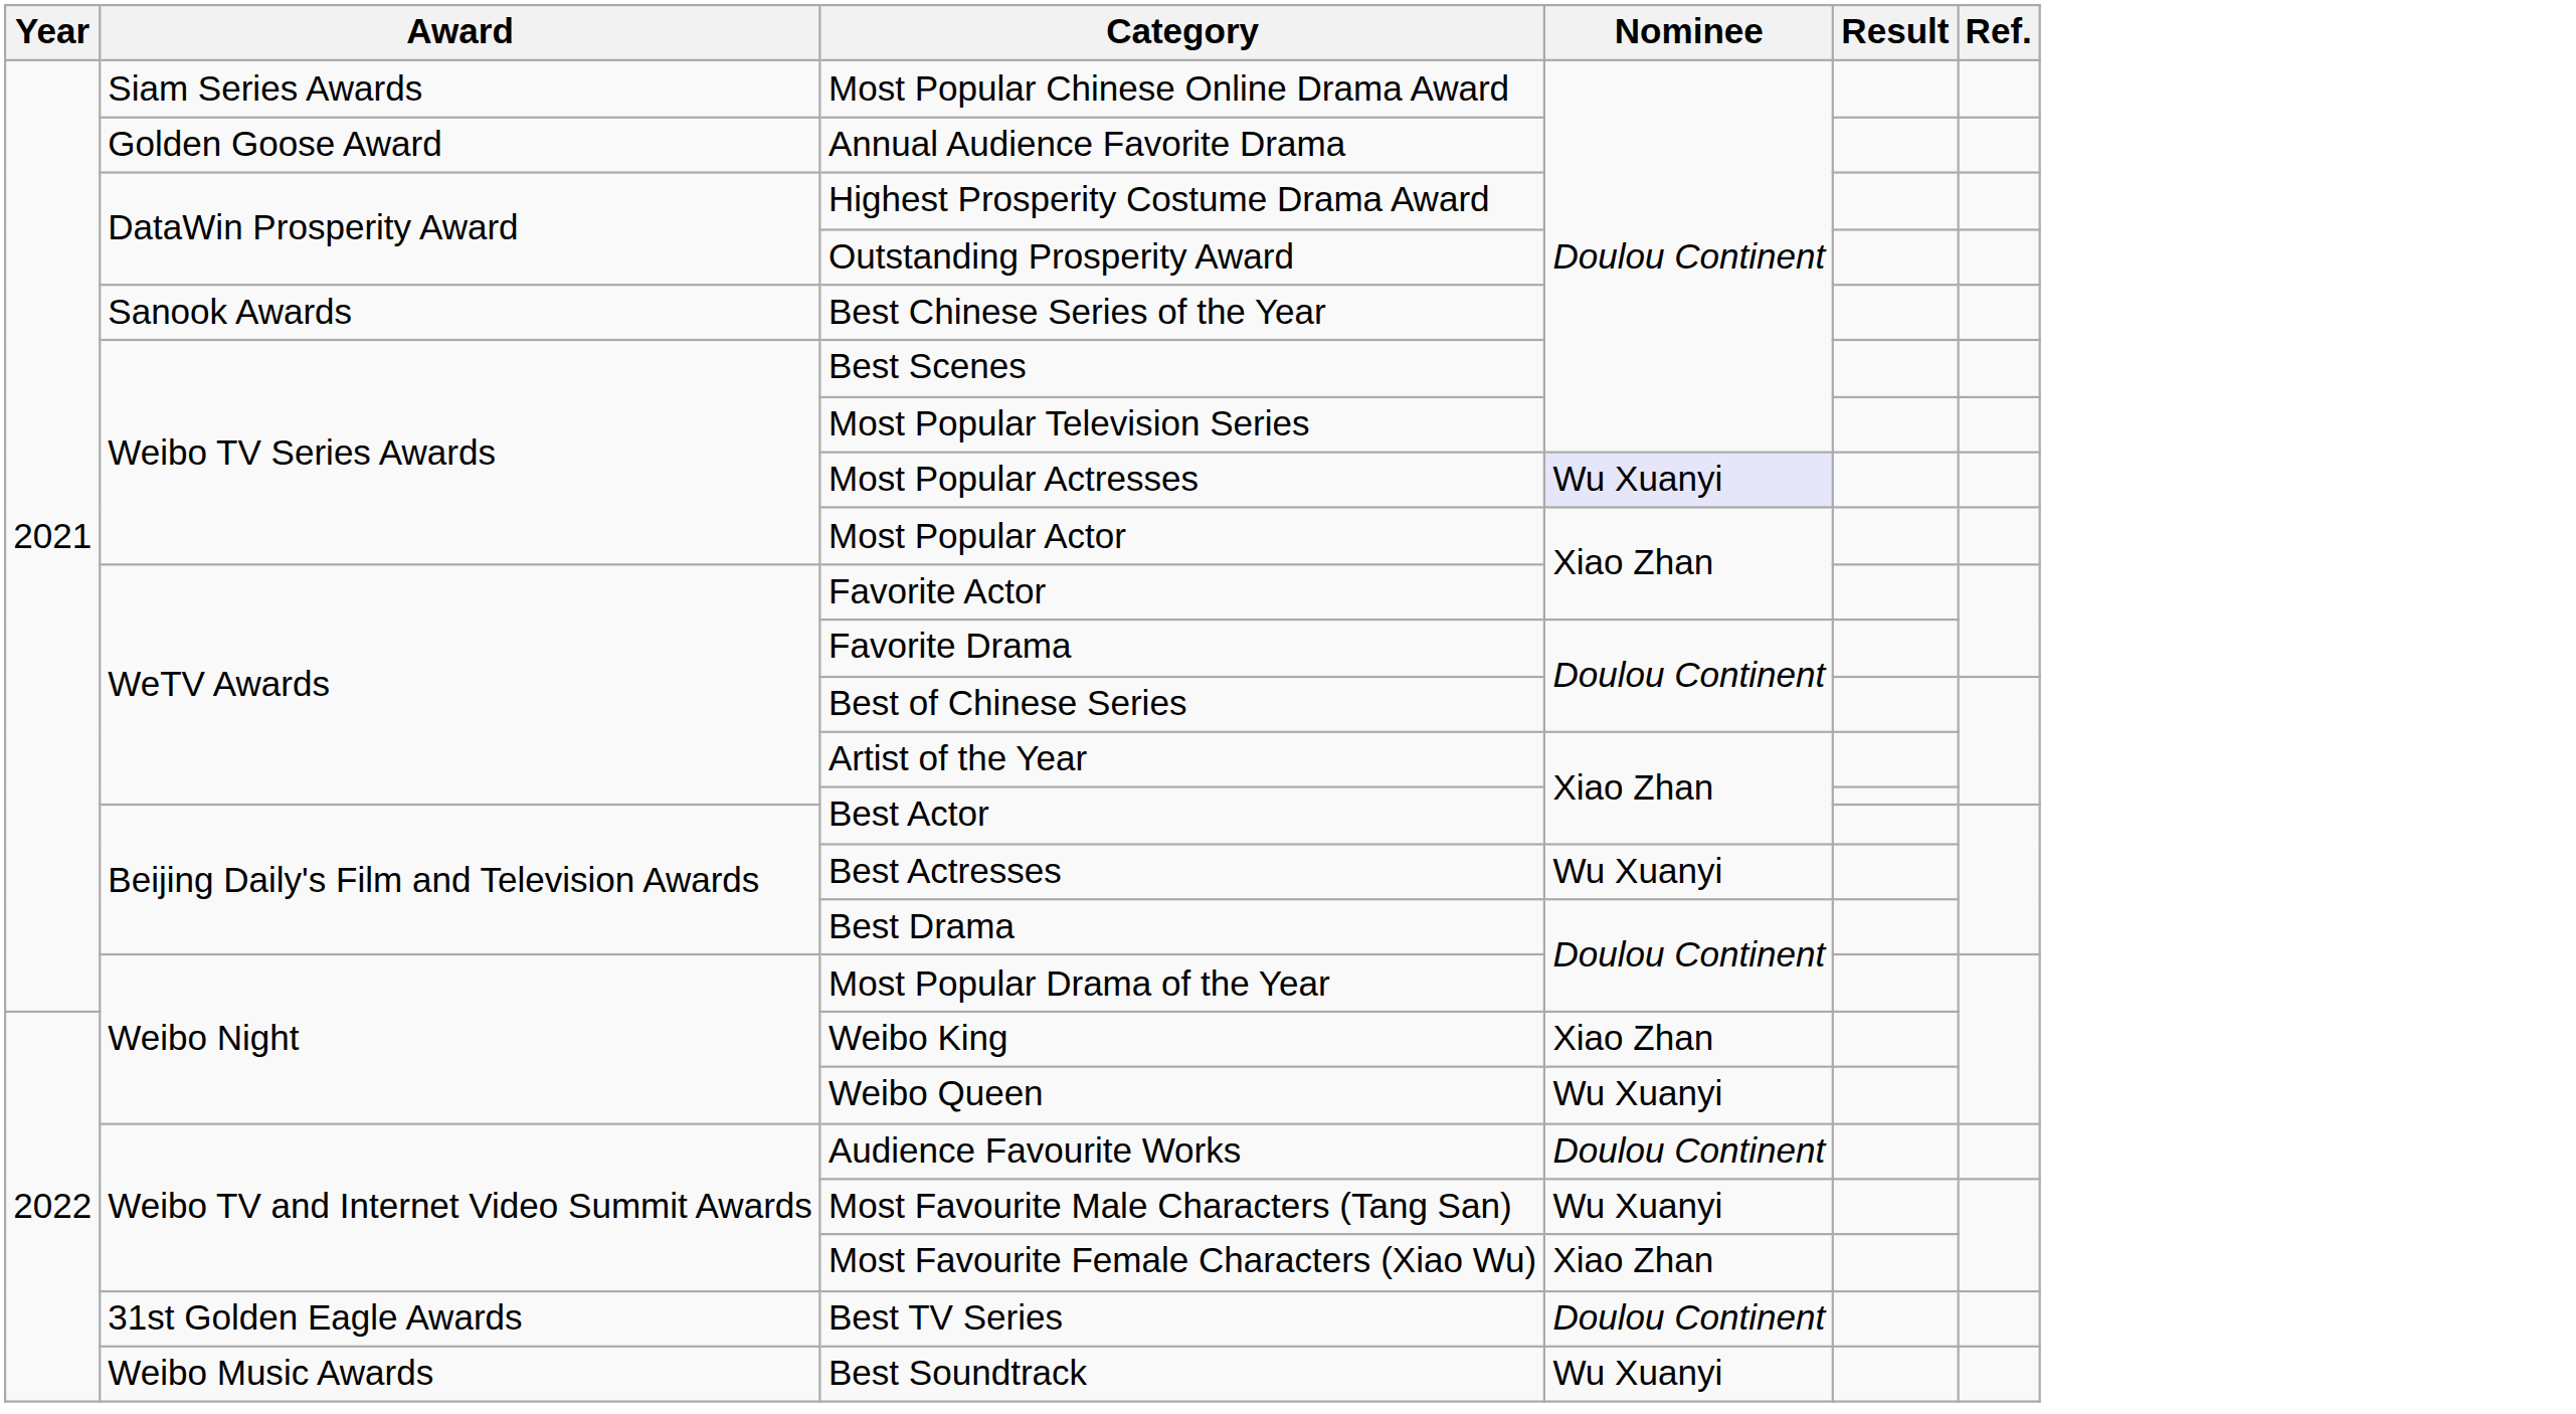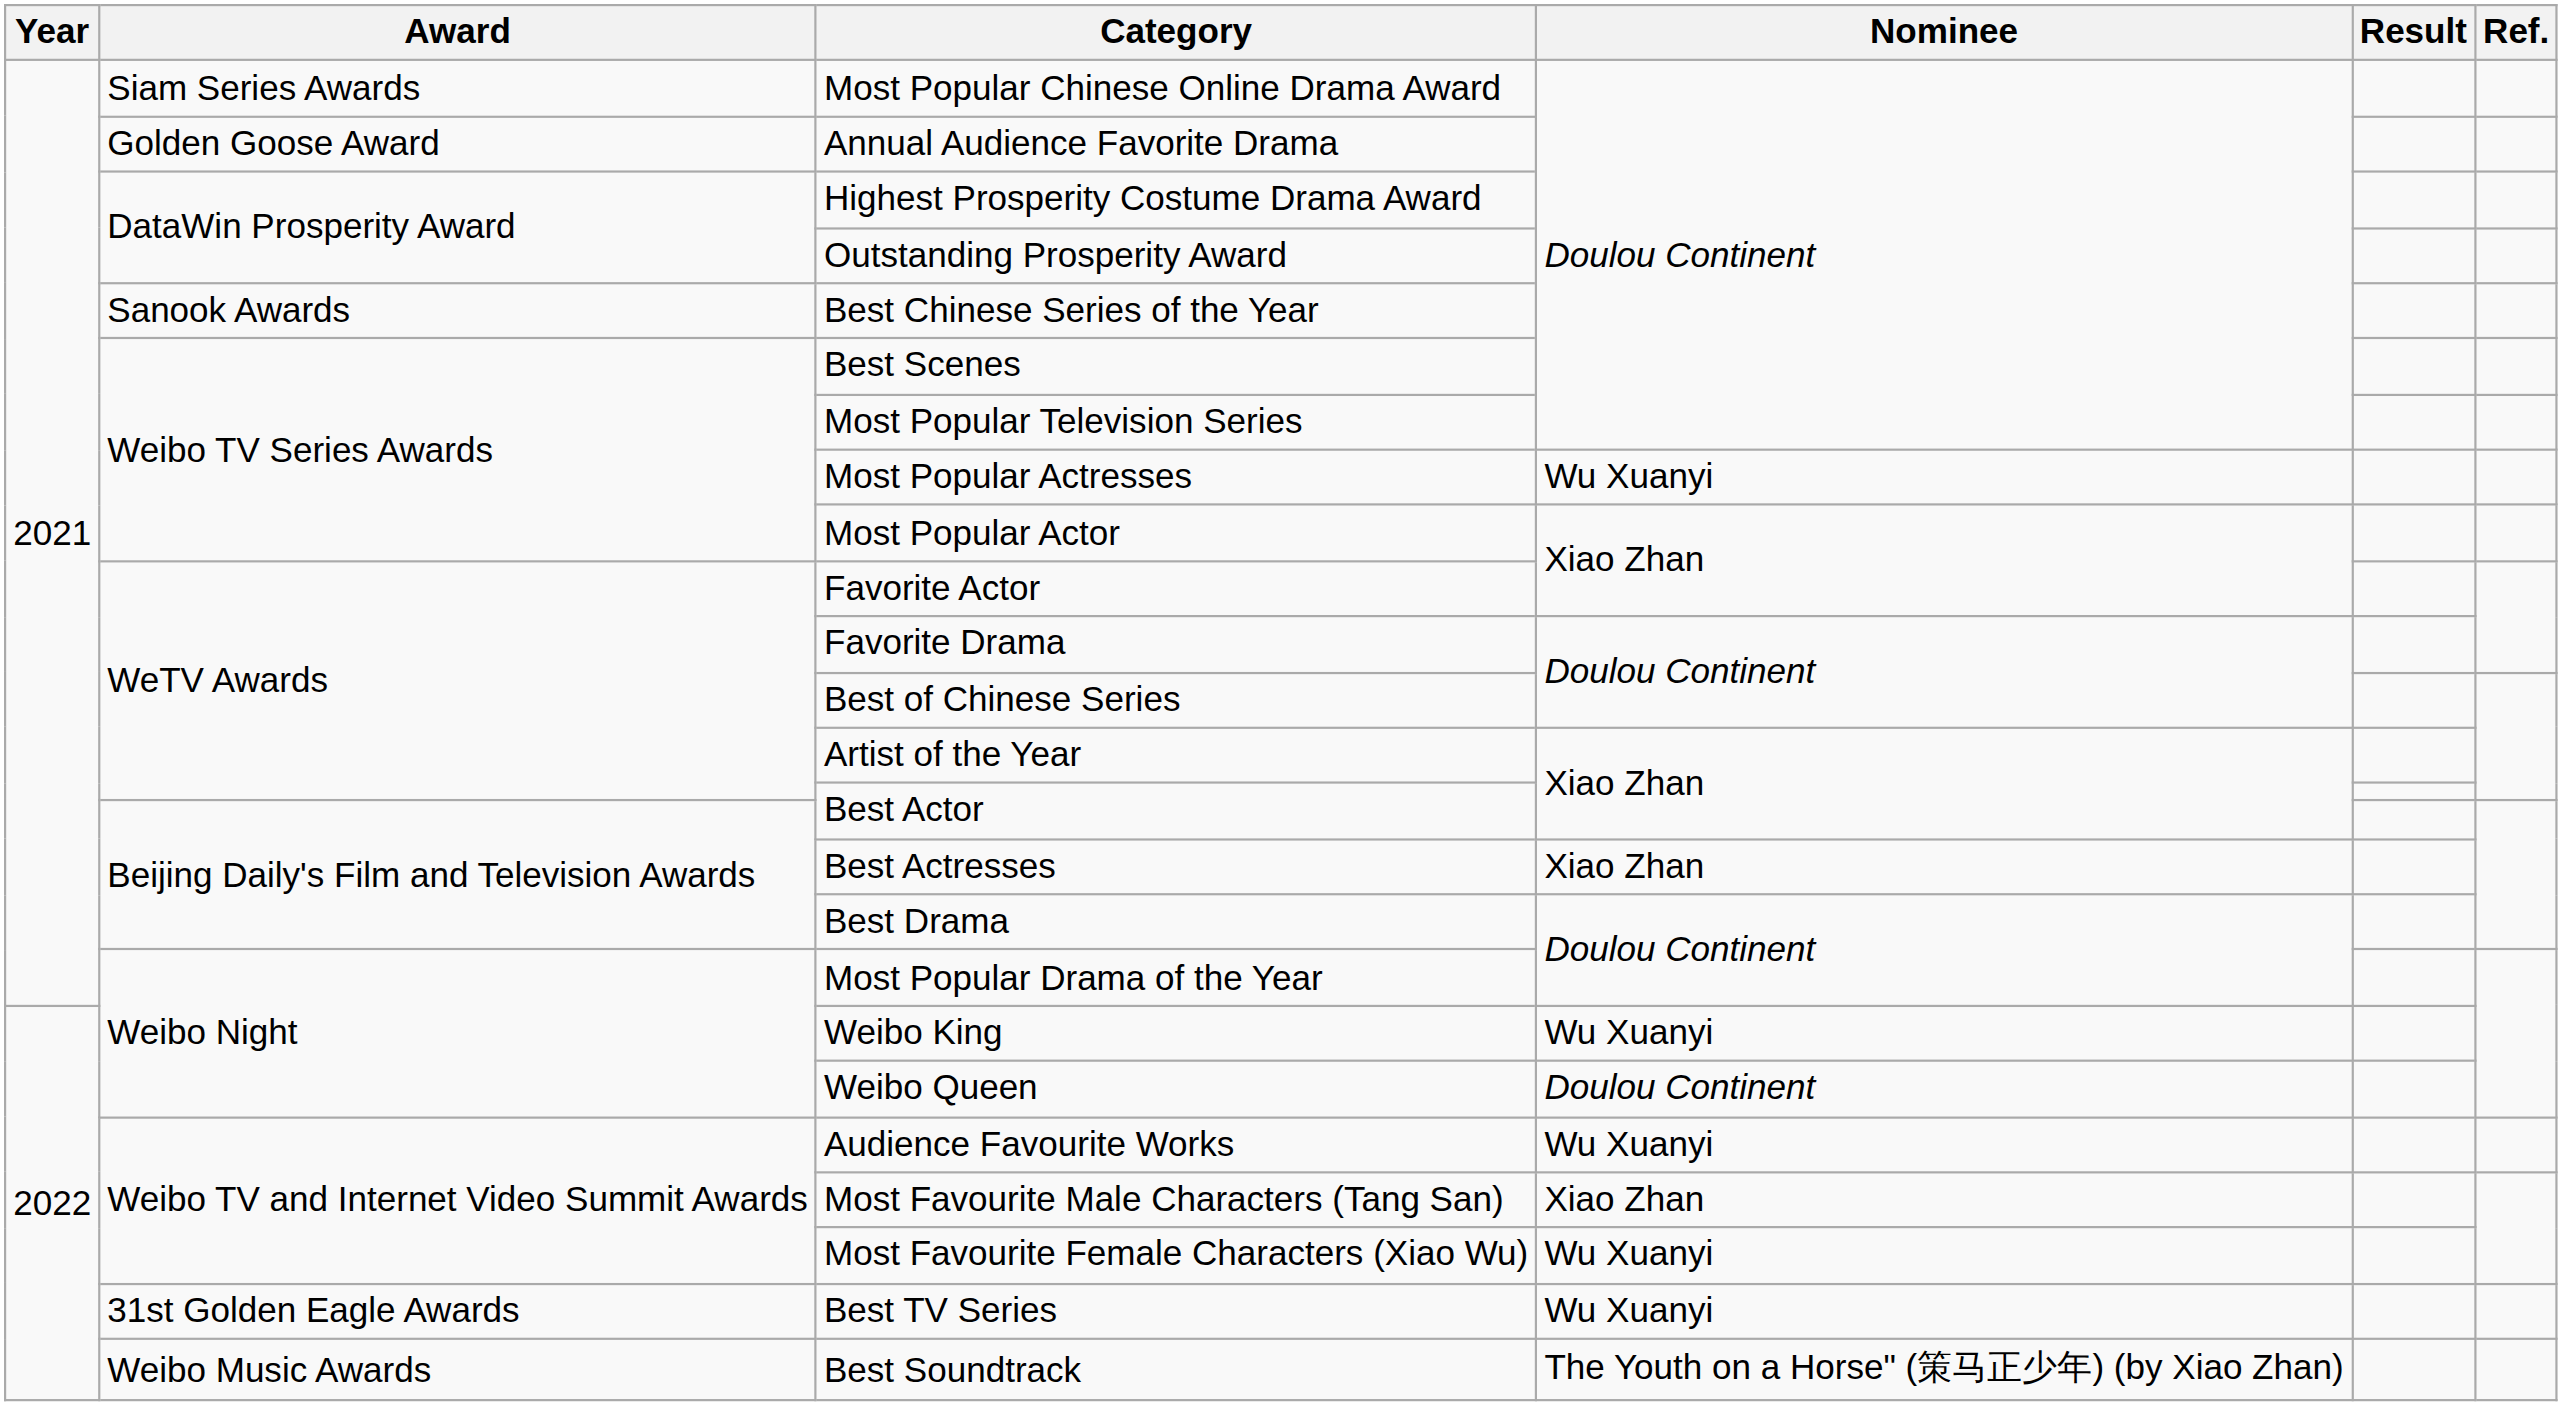Most Popular Actresses | Nominee: lavender background -> no background
Best Actresses | Nominee: Wu Xuanyi -> Xiao Zhan
Weibo King | Nominee: Xiao Zhan -> Wu Xuanyi
Weibo Queen | Nominee: Wu Xuanyi -> Doulou Continent
Audience Favourite Works | Nominee: Doulou Continent -> Wu Xuanyi
Most Favourite Male Characters (Tang San) | Nominee: Wu Xuanyi -> Xiao Zhan
Most Favourite Female Characters (Xiao Wu) | Nominee: Xiao Zhan -> Wu Xuanyi
Best TV Series | Nominee: Doulou Continent -> Wu Xuanyi
Best Soundtrack | Nominee: Wu Xuanyi -> The Youth on a Horse" (策马正少年) (by Xiao Zhan)
